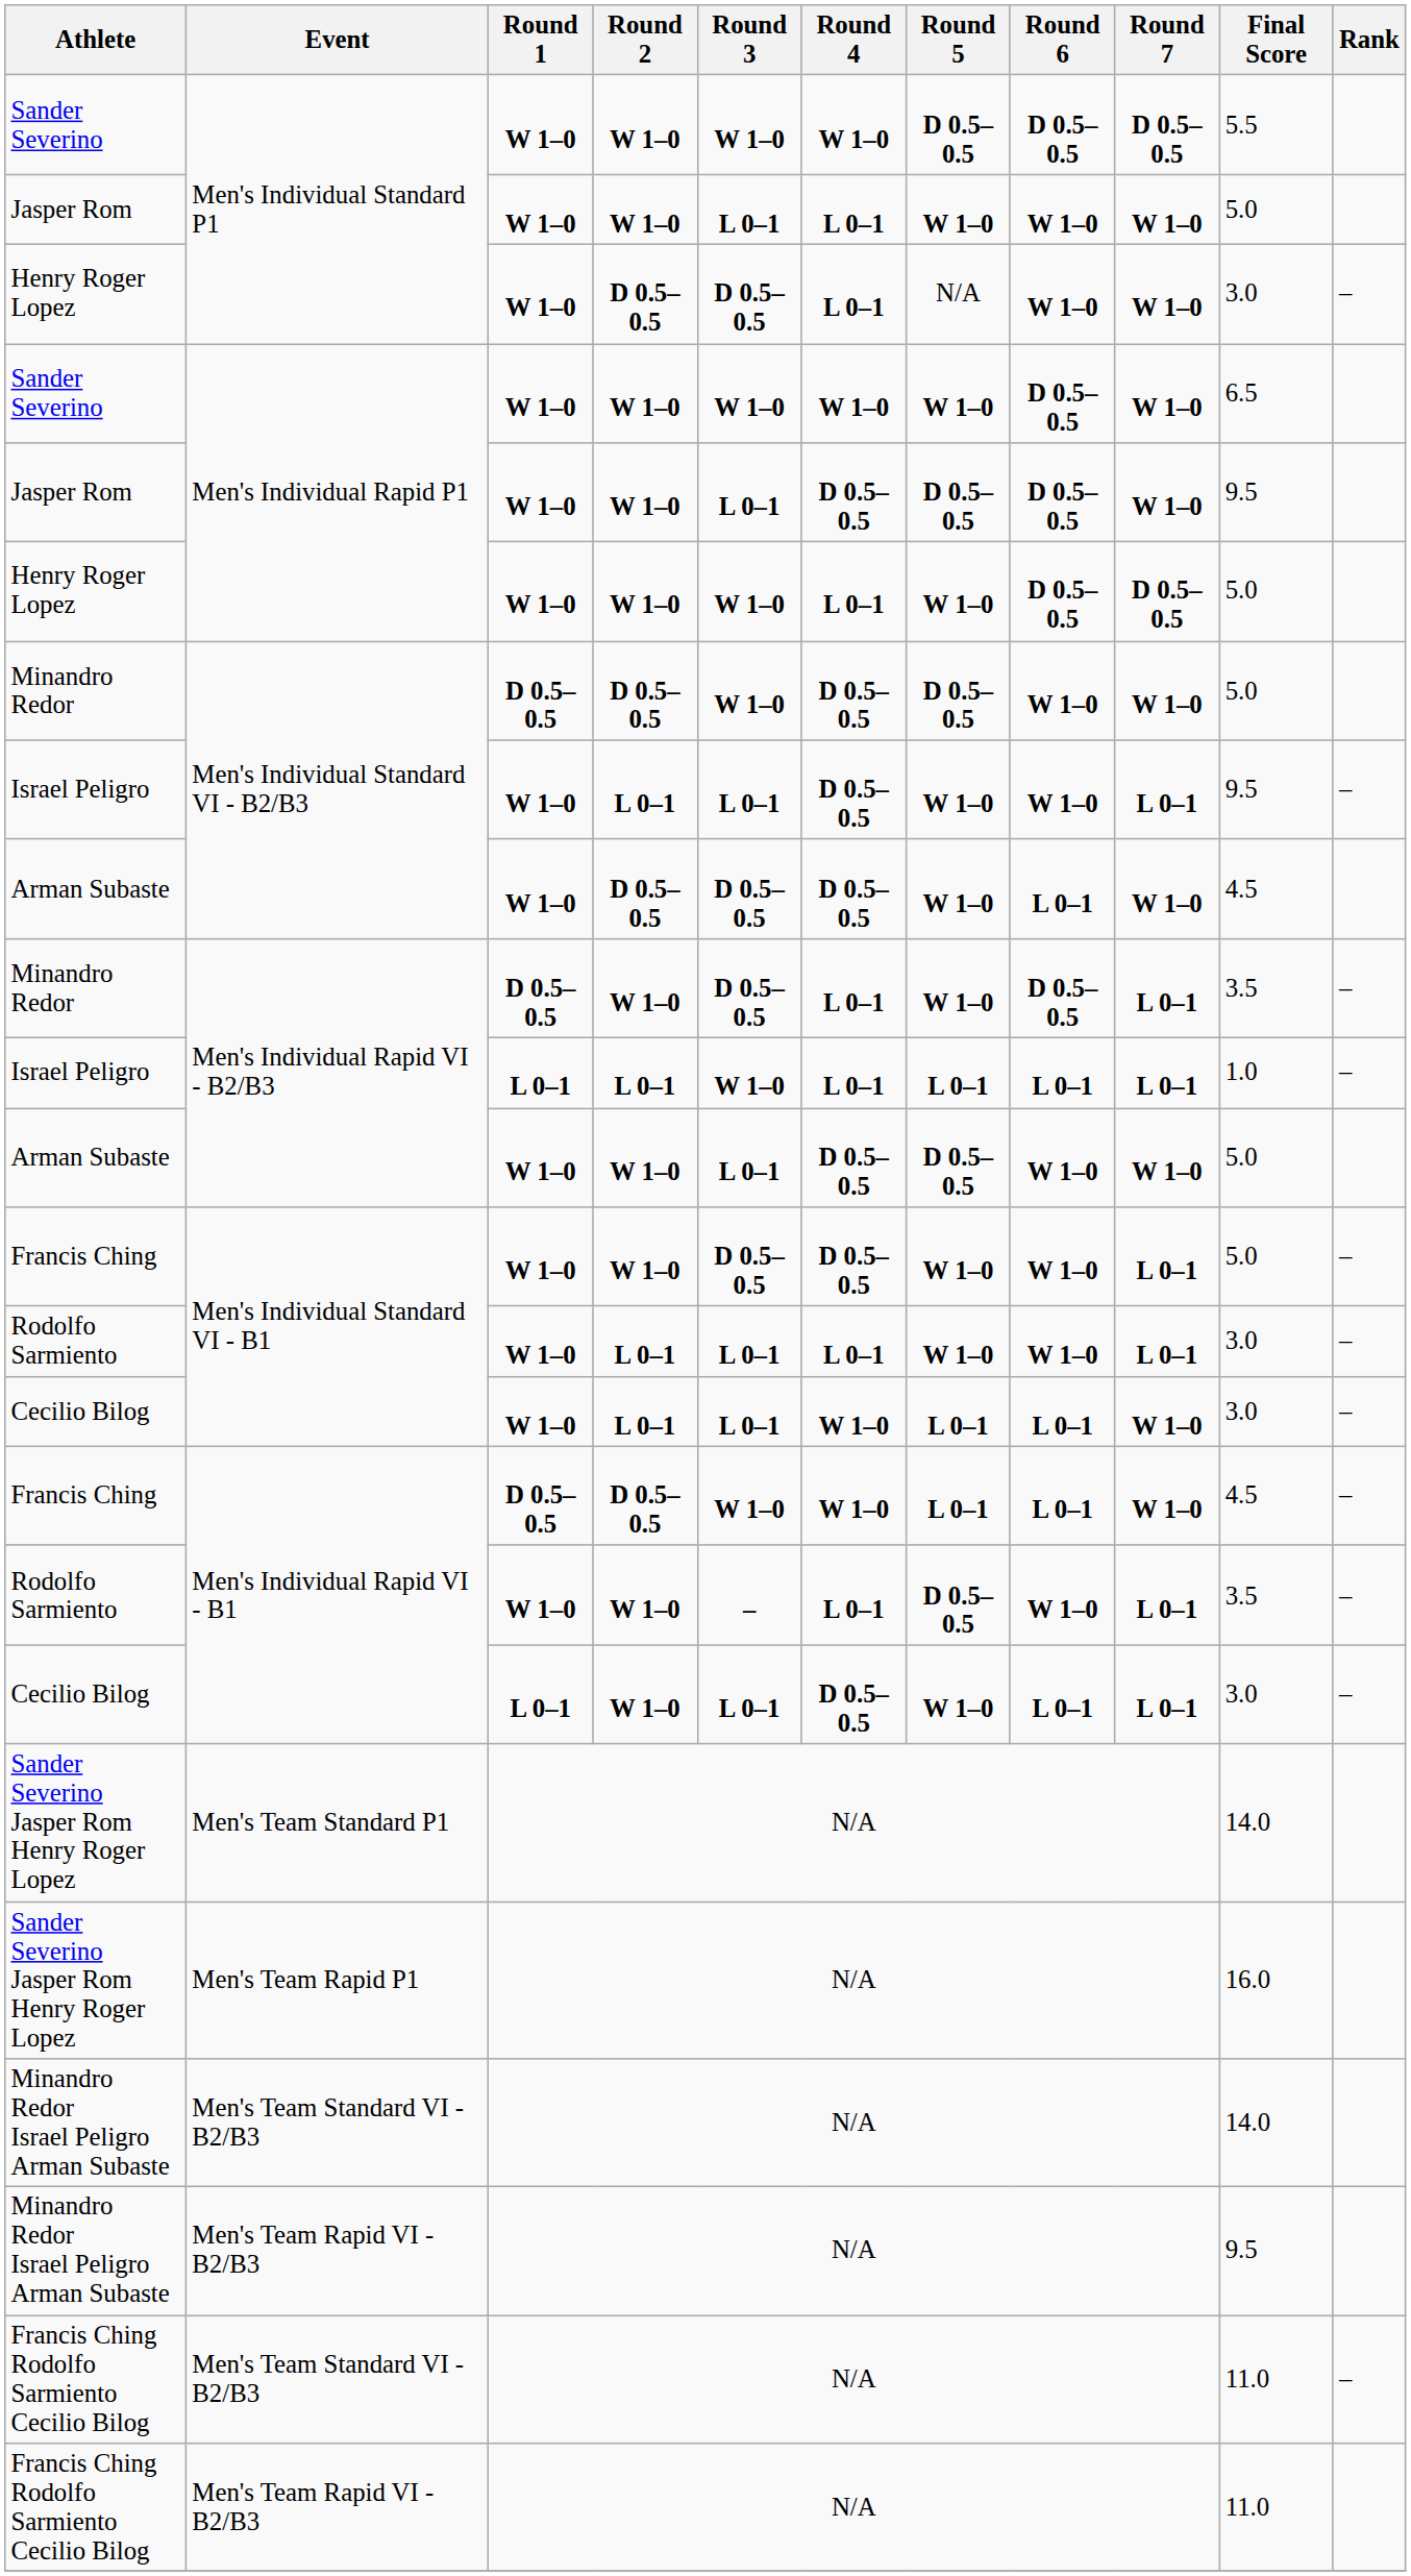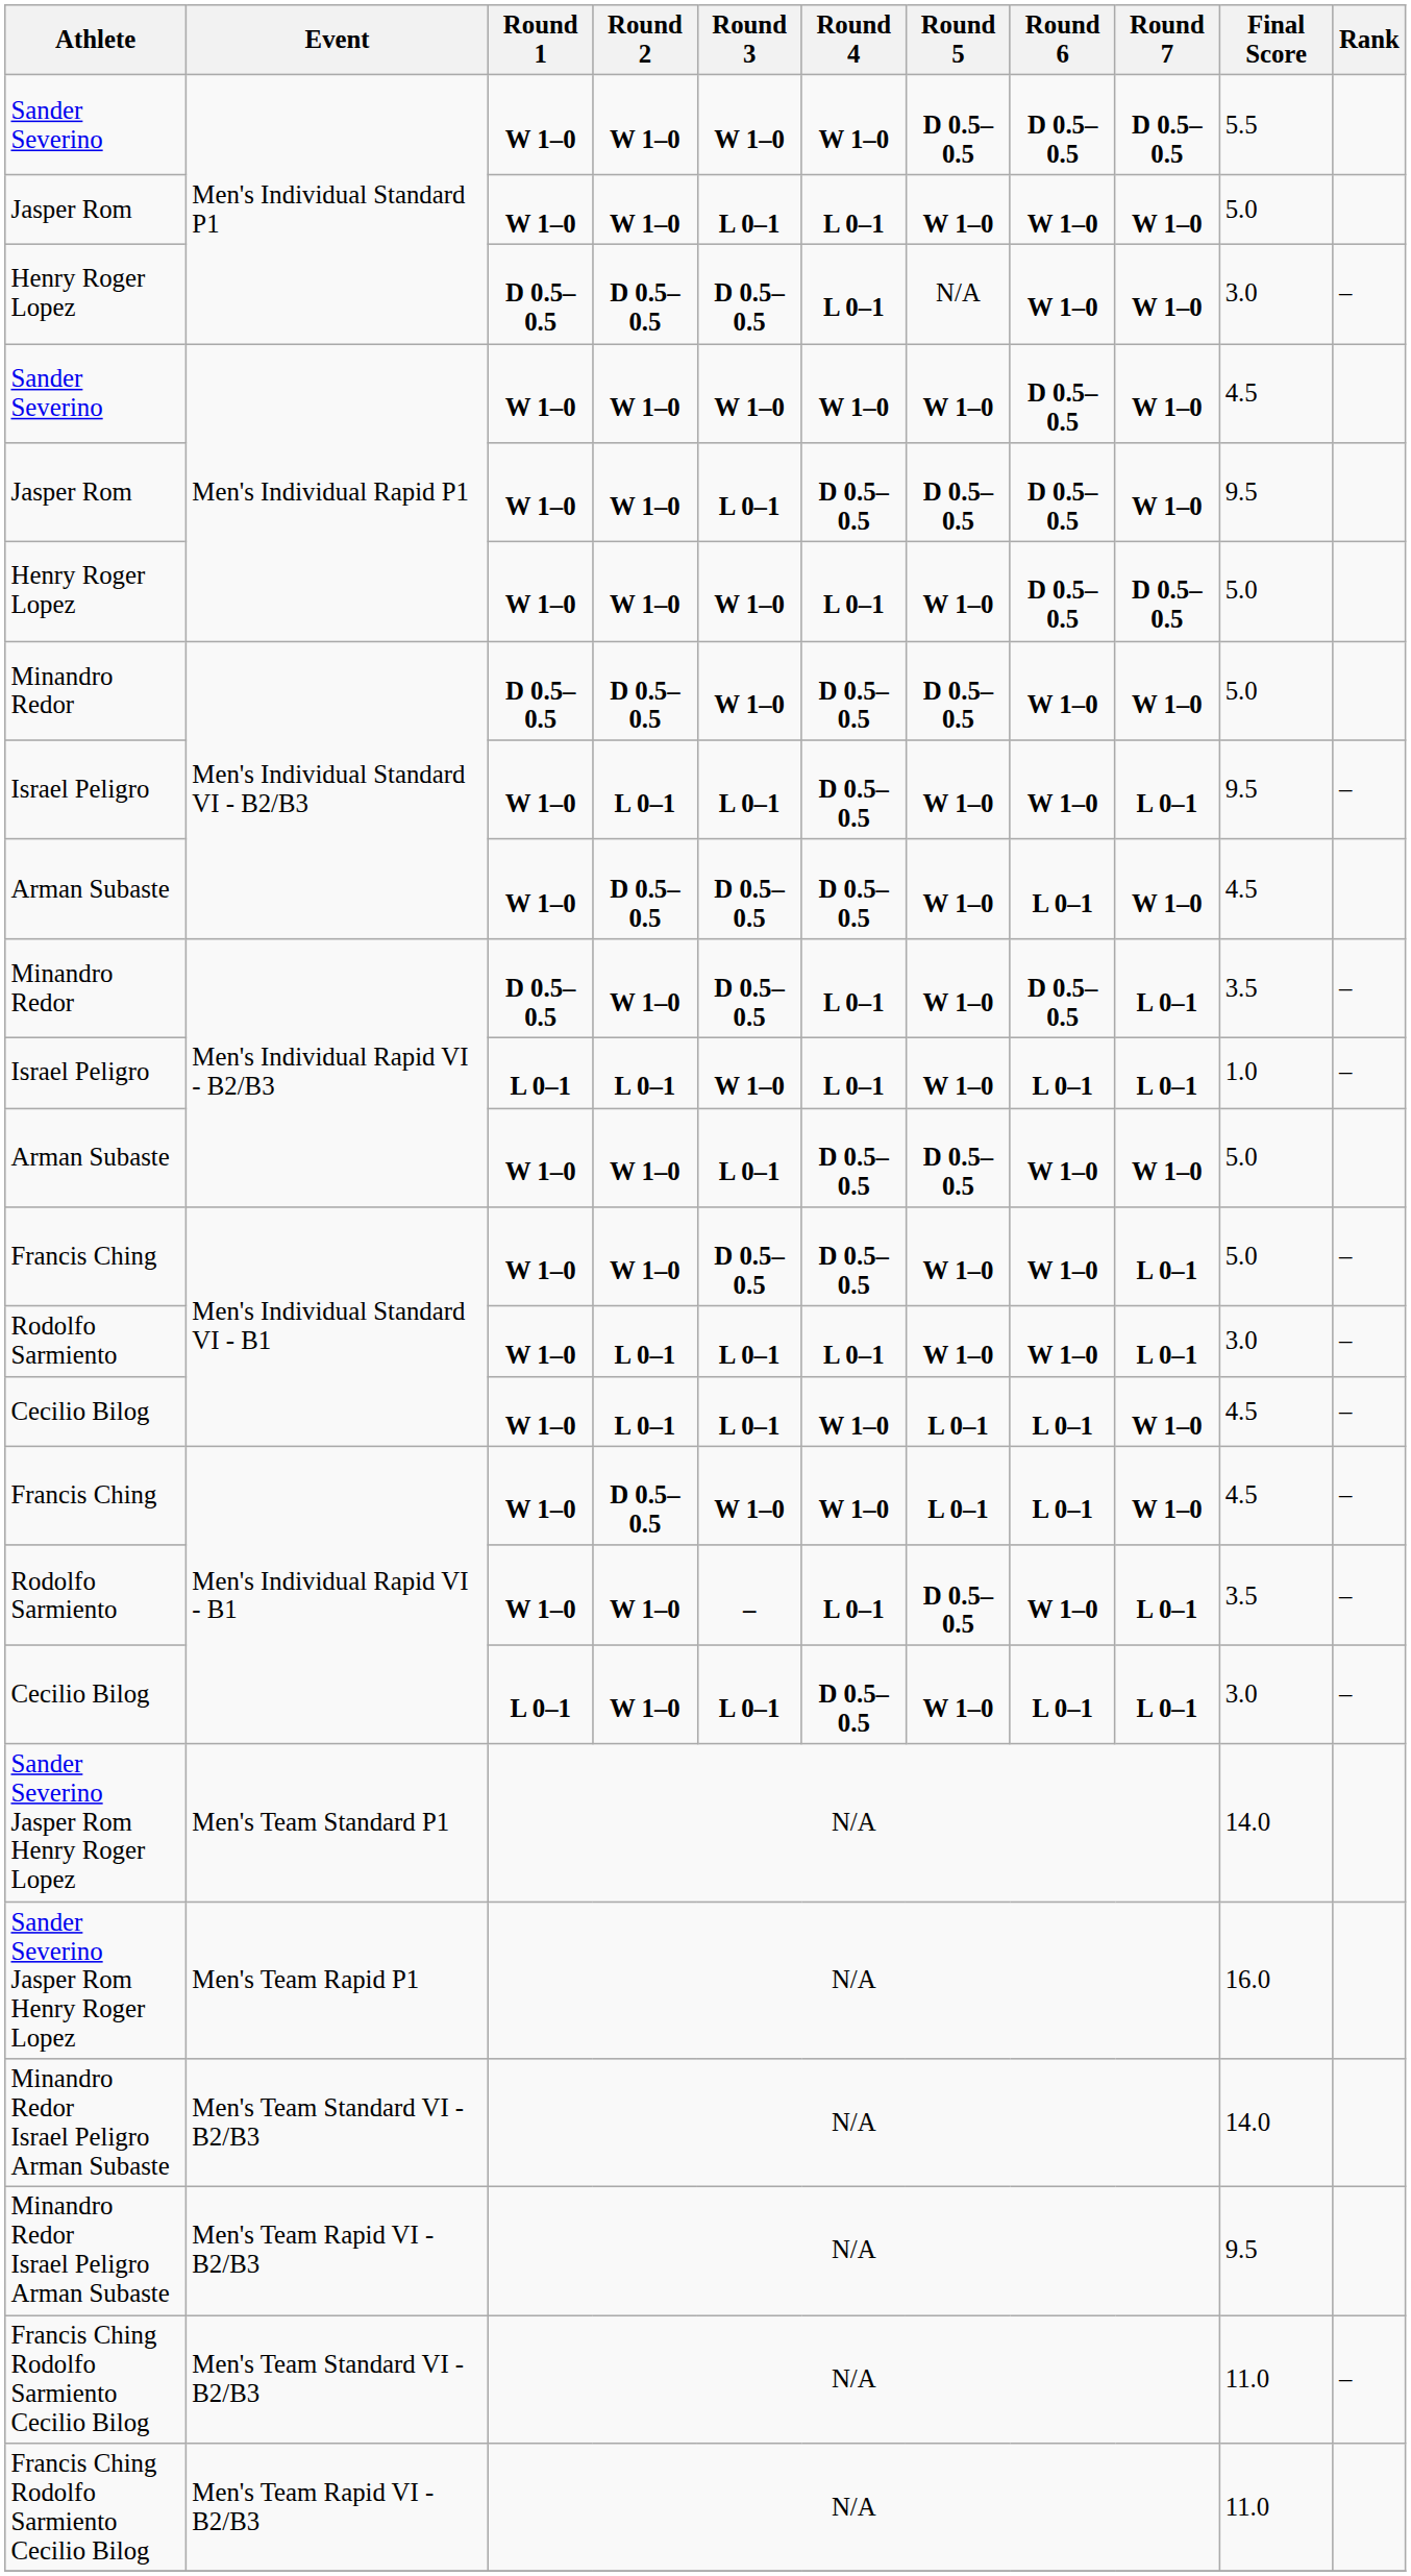Henry Roger Lopez / Men's Individual Standard P1 | Round 1: W 1–0 -> D 0.5–0.5
Sander Severino / Men's Individual Rapid P1 | Final Score: 6.5 -> 4.5
Israel Peligro / Men's Individual Rapid VI - B2/B3 | Round 5: L 0–1 -> W 1–0
Cecilio Bilog / Men's Individual Standard VI - B1 | Final Score: 3.0 -> 4.5
Francis Ching / Men's Individual Rapid VI - B1 | Round 1: D 0.5–0.5 -> W 1–0
